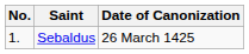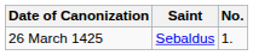columns swapped: No. <-> Date of Canonization
